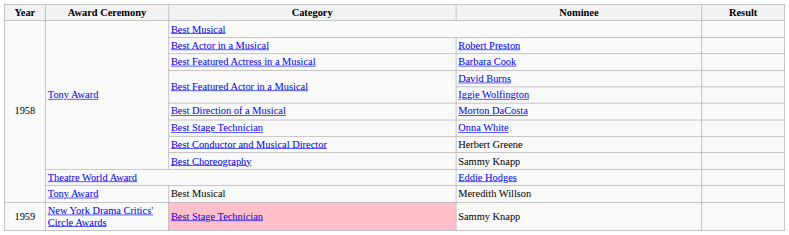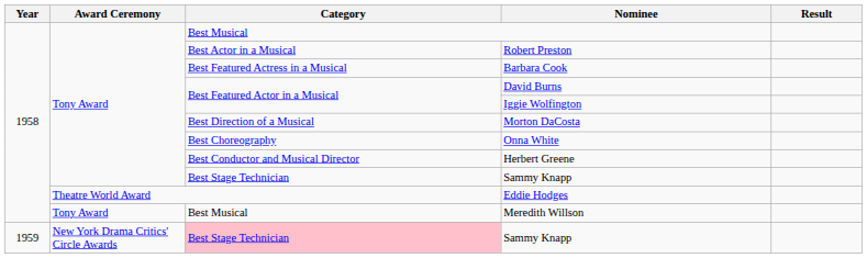Onna White | Category: Best Stage Technician -> Best Choreography
1958 / Sammy Knapp | Category: Best Choreography -> Best Stage Technician
